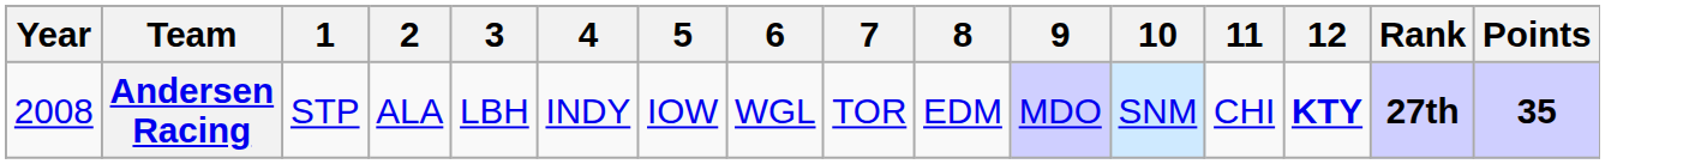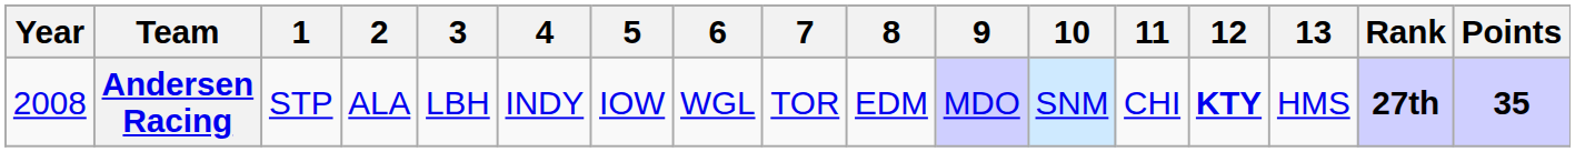+ column: 13 | HMS
